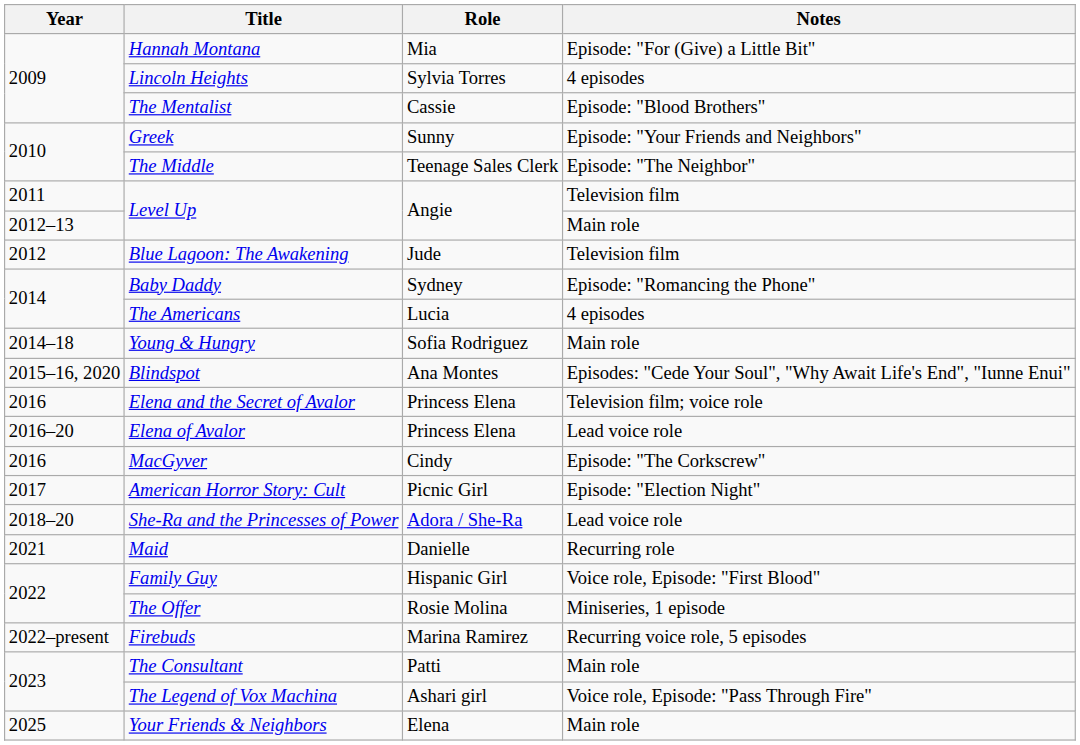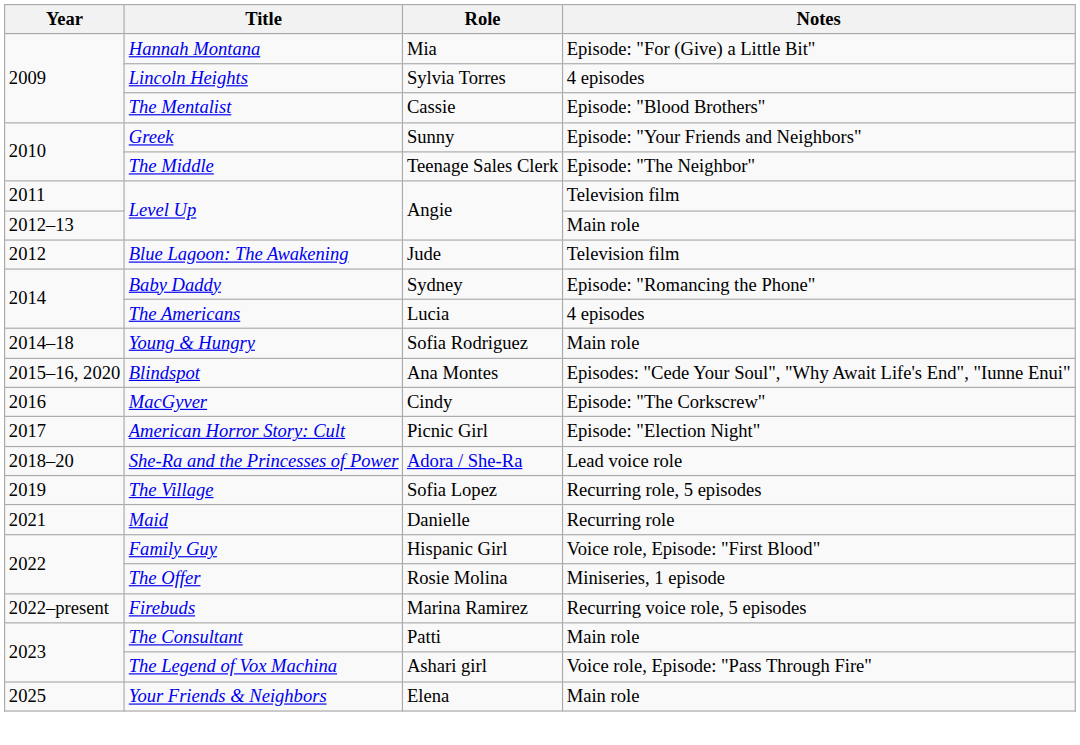- row: 2016 | Elena and the Secret of Avalor | Princess Elena | Television film; voice role
- row: 2016–20 | Elena of Avalor | Princess Elena | Lead voice role
+ row: 2019 | The Village | Sofia Lopez | Recurring role, 5 episodes
